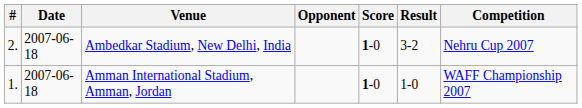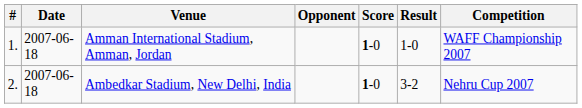rows swapped: Amman International Stadium, Amman, Jordan <-> Ambedkar Stadium, New Delhi, India
